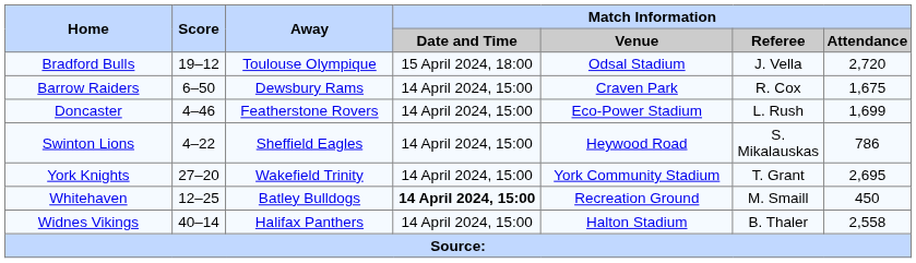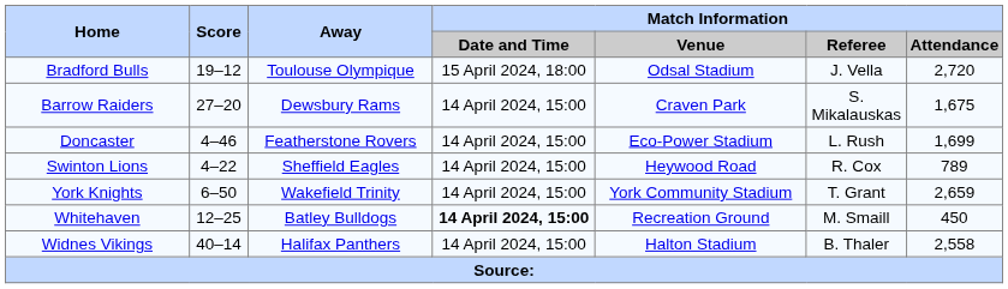Barrow Raiders | Score: 6–50 -> 27–20
Barrow Raiders | Match Information / Referee: R. Cox -> S. Mikalauskas
Swinton Lions | Match Information / Referee: S. Mikalauskas -> R. Cox
Swinton Lions | Match Information / Attendance: 786 -> 789
York Knights | Score: 27–20 -> 6–50
York Knights | Match Information / Attendance: 2,695 -> 2,659
